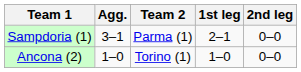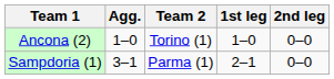rows swapped: Ancona (2) <-> Sampdoria (1)
